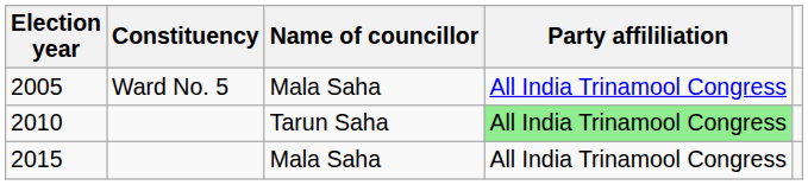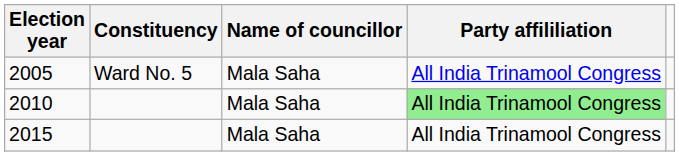2010 | Name of councillor: Tarun Saha -> Mala Saha
